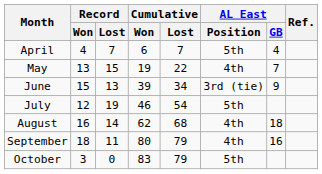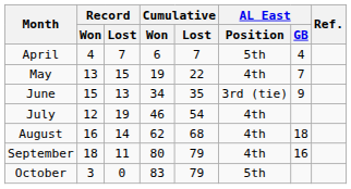June | Cumulative / Won: 39 -> 34
June | Cumulative / Lost: 34 -> 35
July | AL East / Position: 5th -> 4th
